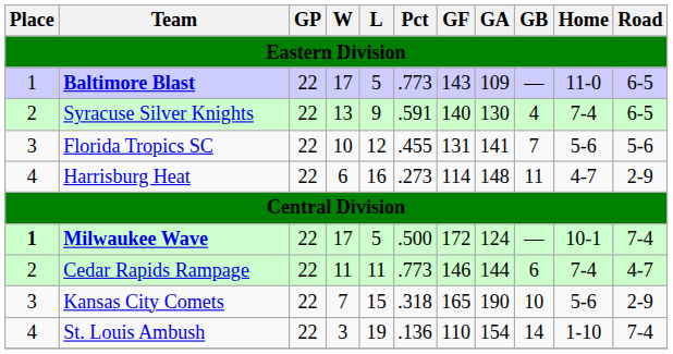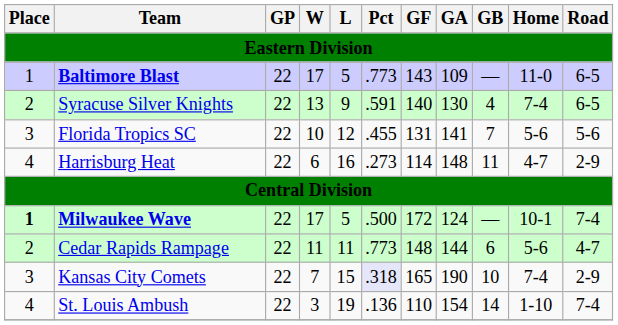Cedar Rapids Rampage | GF: 146 -> 148
Cedar Rapids Rampage | Home: 7-4 -> 5-6
Kansas City Comets | Pct: no background -> lavender background
Kansas City Comets | Home: 5-6 -> 7-4
